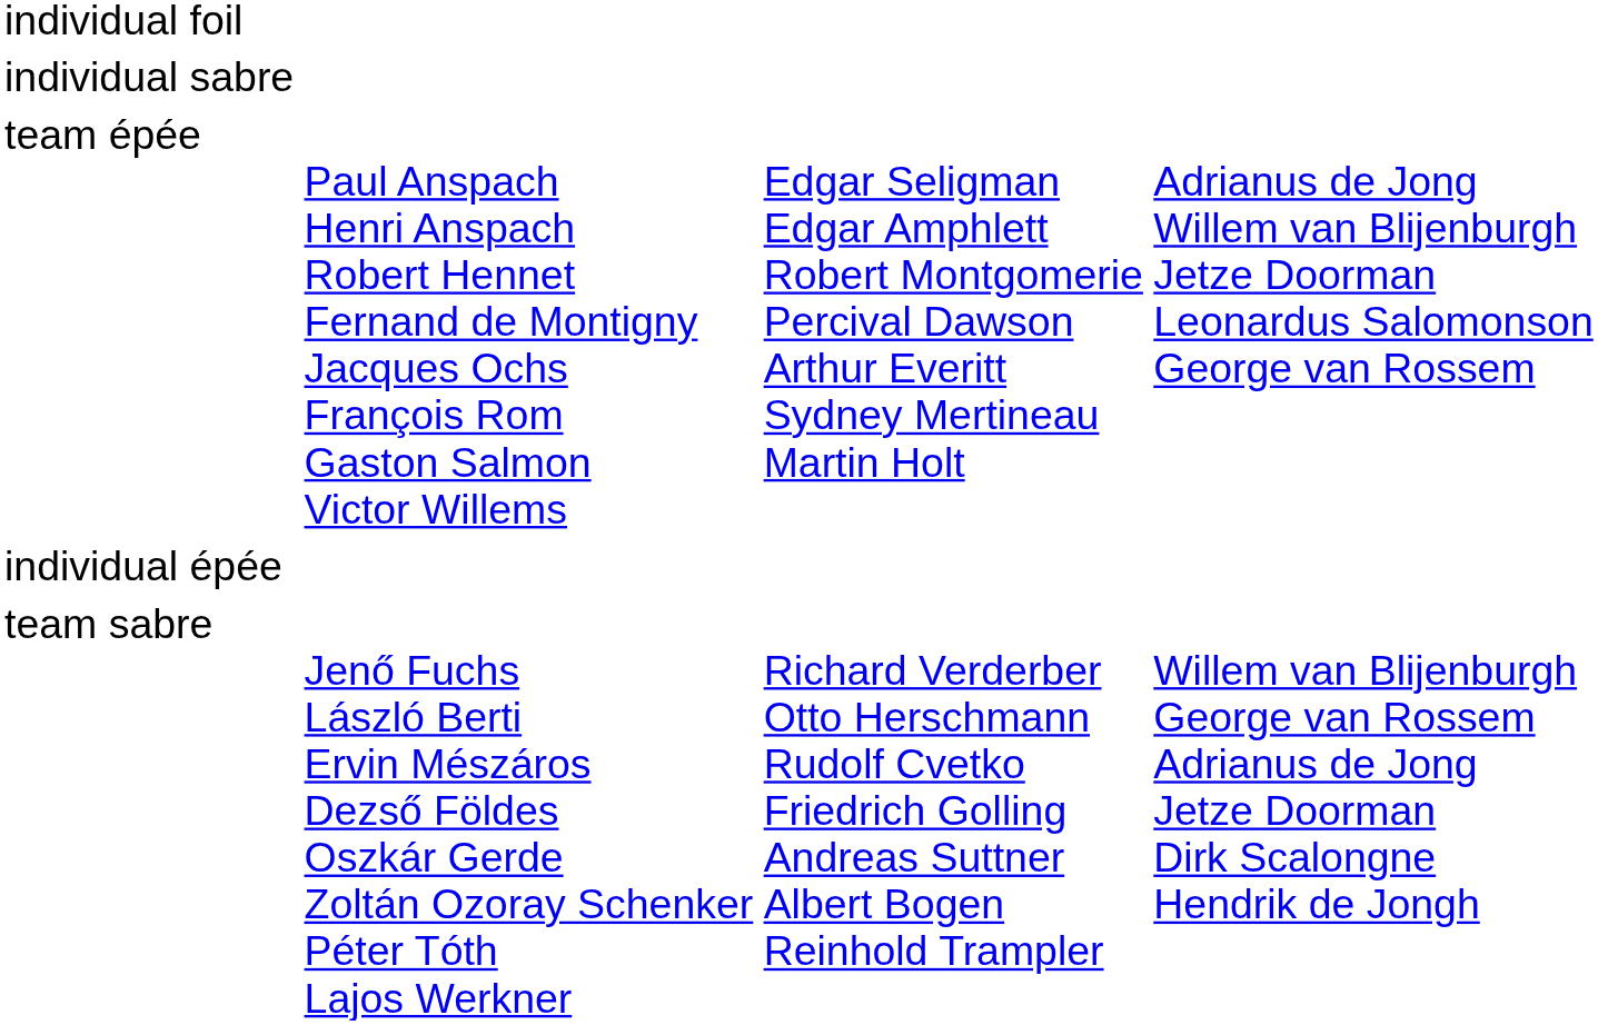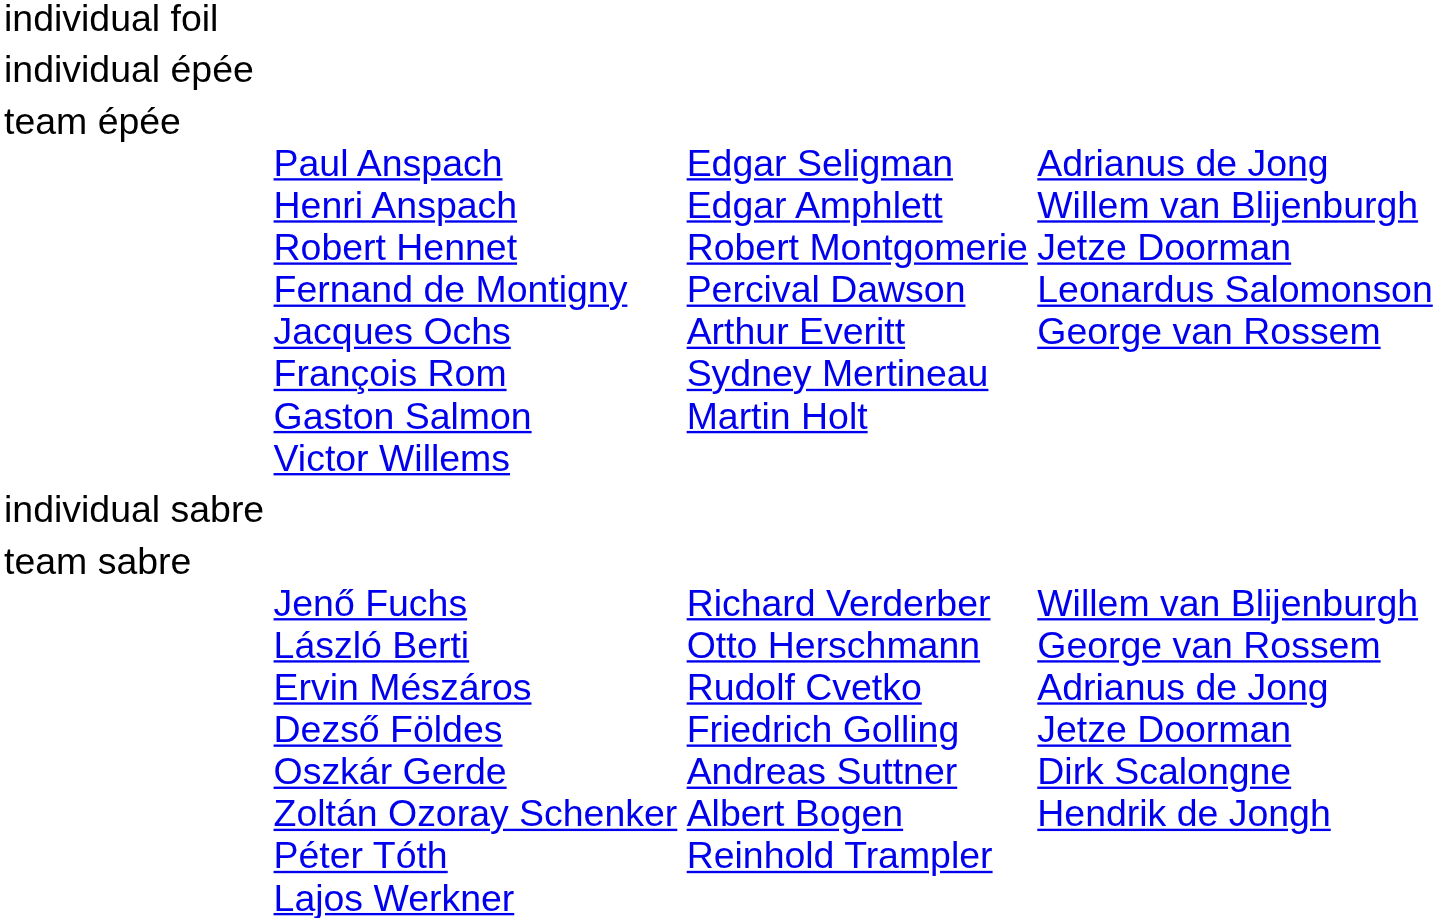rows swapped: individual épée <-> individual sabre
